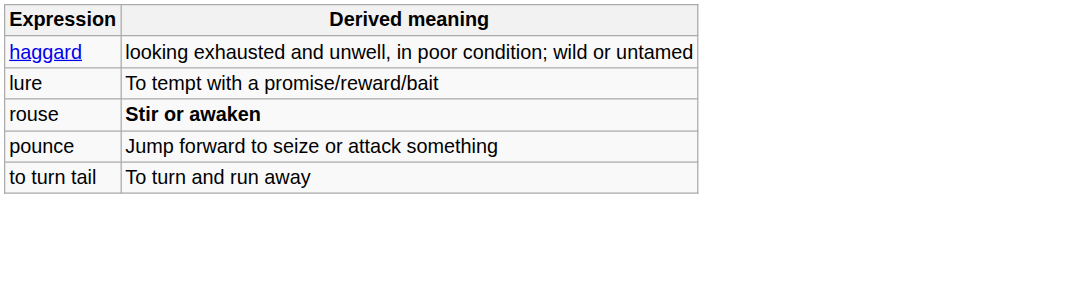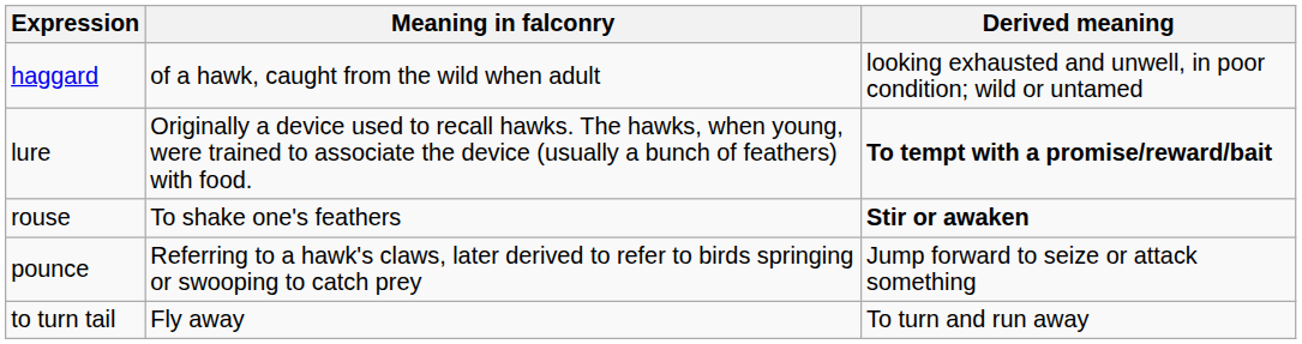+ column: Meaning in falconry | of a hawk, caught from the wild when adult | Originally a device used to recall hawks. The hawks, when young, were trained to associate the device (usually a bunch of feathers) with food. | To shake one's feathers | Referring to a hawk's claws, later derived to refer to birds springing or swooping to catch prey | Fly away
lure | Derived meaning: normal -> bold
